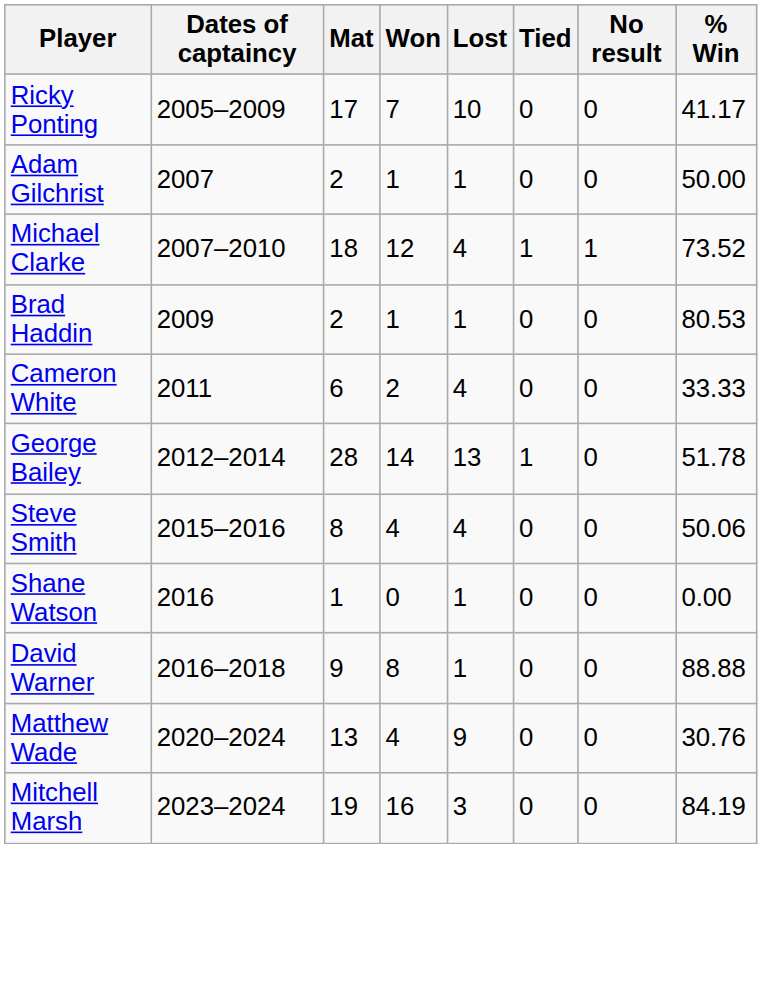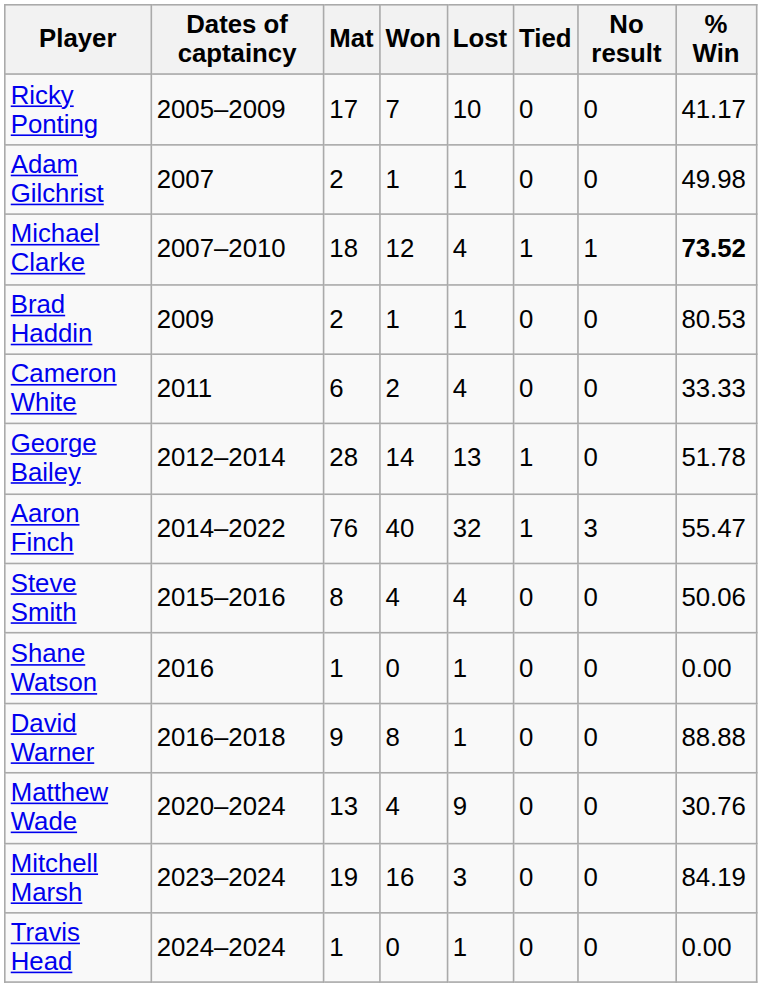Adam Gilchrist | % Win: 50.00 -> 49.98
Michael Clarke | % Win: normal -> bold
+ row: Aaron Finch | 2014–2022 | 76 | 40 | 32 | 1 | 3 | 55.47
+ row: Travis Head | 2024–2024 | 1 | 0 | 1 | 0 | 0 | 0.00
